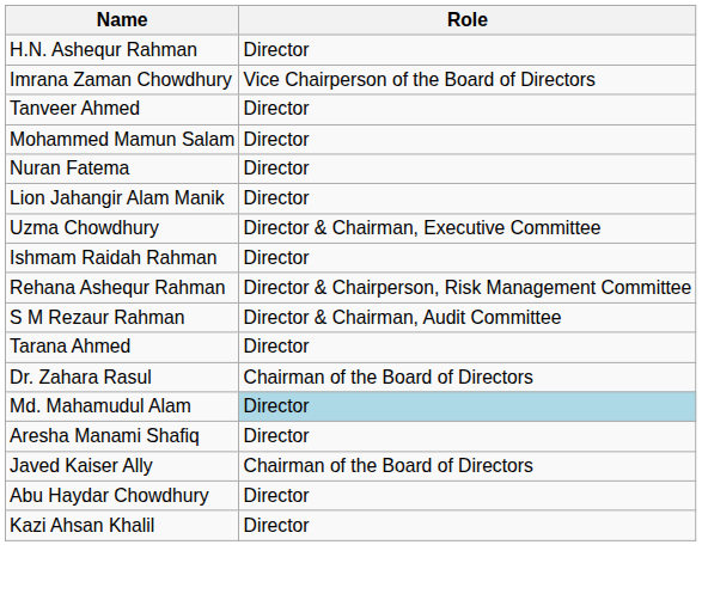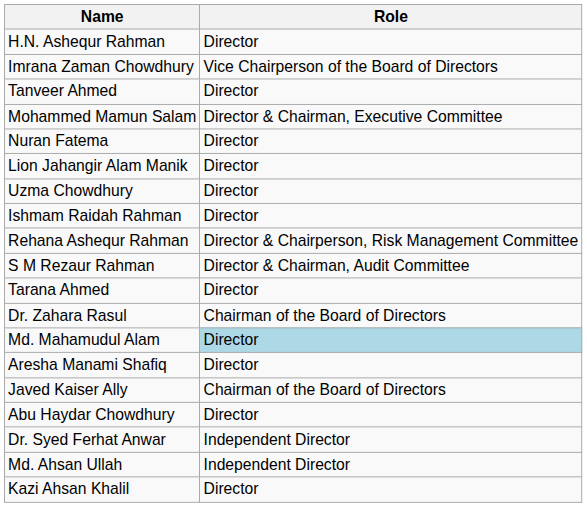Mohammed Mamun Salam | Role: Director -> Director & Chairman, Executive Committee
Uzma Chowdhury | Role: Director & Chairman, Executive Committee -> Director
+ row: Dr. Syed Ferhat Anwar | Independent Director
+ row: Md. Ahsan Ullah | Independent Director
